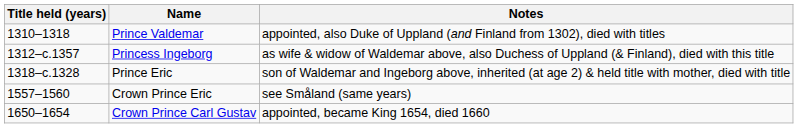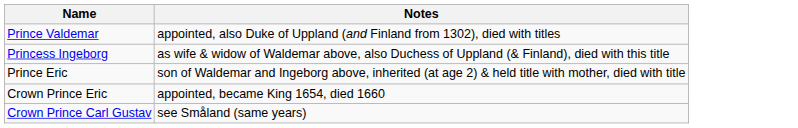- column: Title held (years) | 1310–1318 | 1312–c.1357 | 1318–c.1328 | 1557–1560 | 1650–1654
Crown Prince Eric | Notes: see Småland (same years) -> appointed, became King 1654, died 1660
Crown Prince Carl Gustav | Notes: appointed, became King 1654, died 1660 -> see Småland (same years)
